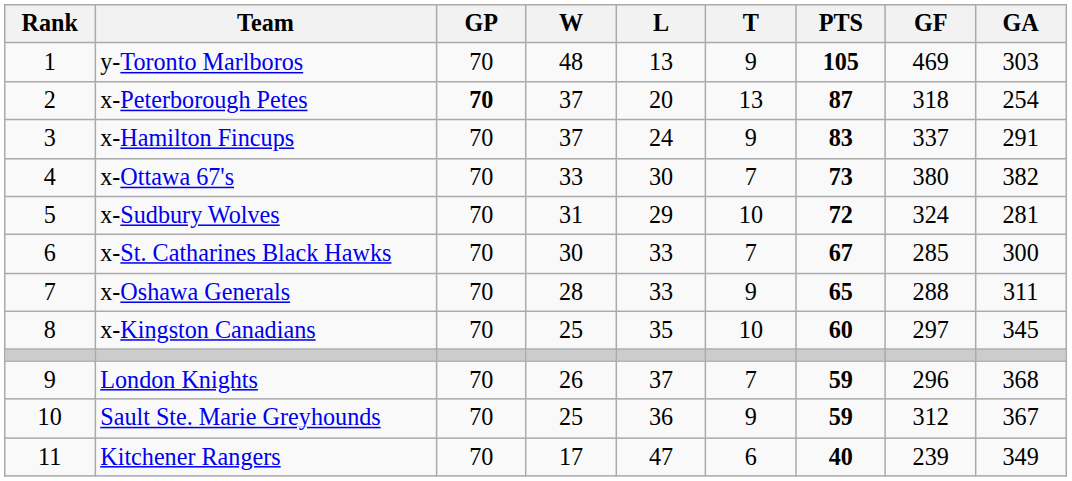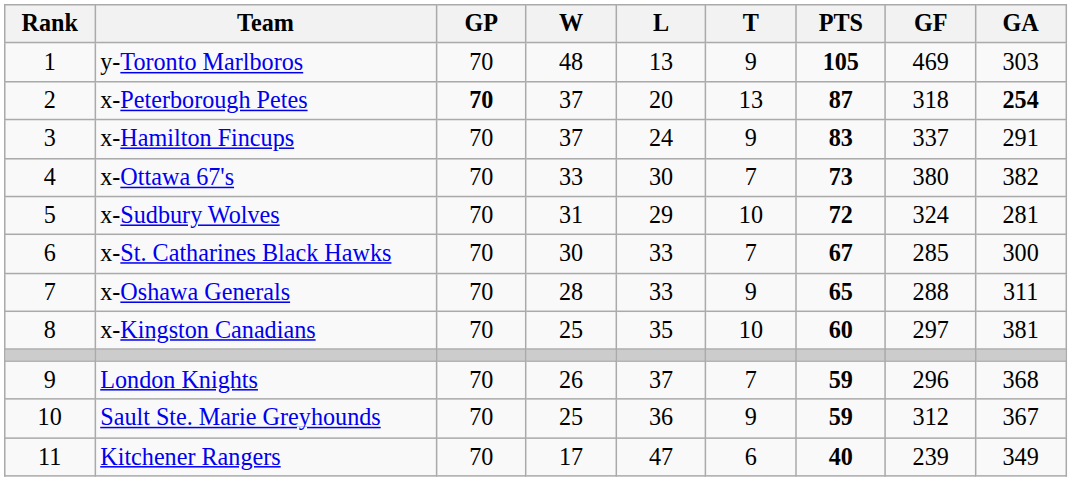x-Peterborough Petes | GA: normal -> bold
x-Kingston Canadians | GA: 345 -> 381
